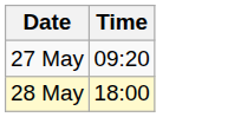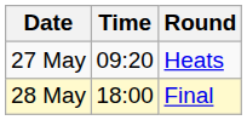+ column: Round | Heats | Final
